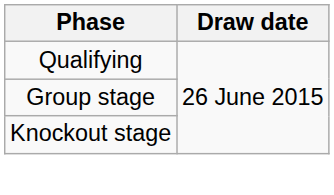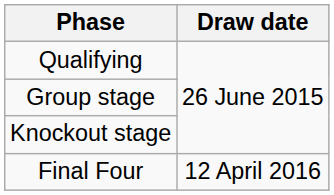+ row: Final Four | 12 April 2016
